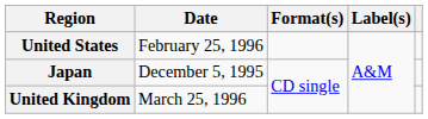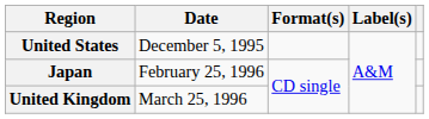United States | Date: February 25, 1996 -> December 5, 1995
Japan | Date: December 5, 1995 -> February 25, 1996
